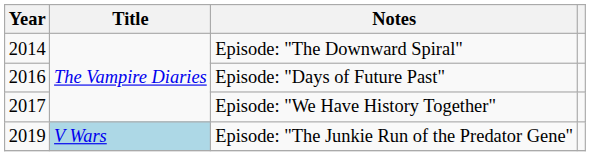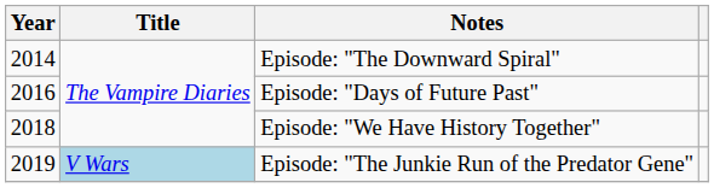Episode: "We Have History Together" | Year: 2017 -> 2018
